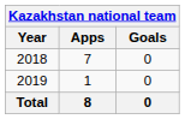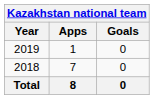rows swapped: 2018 <-> 2019
